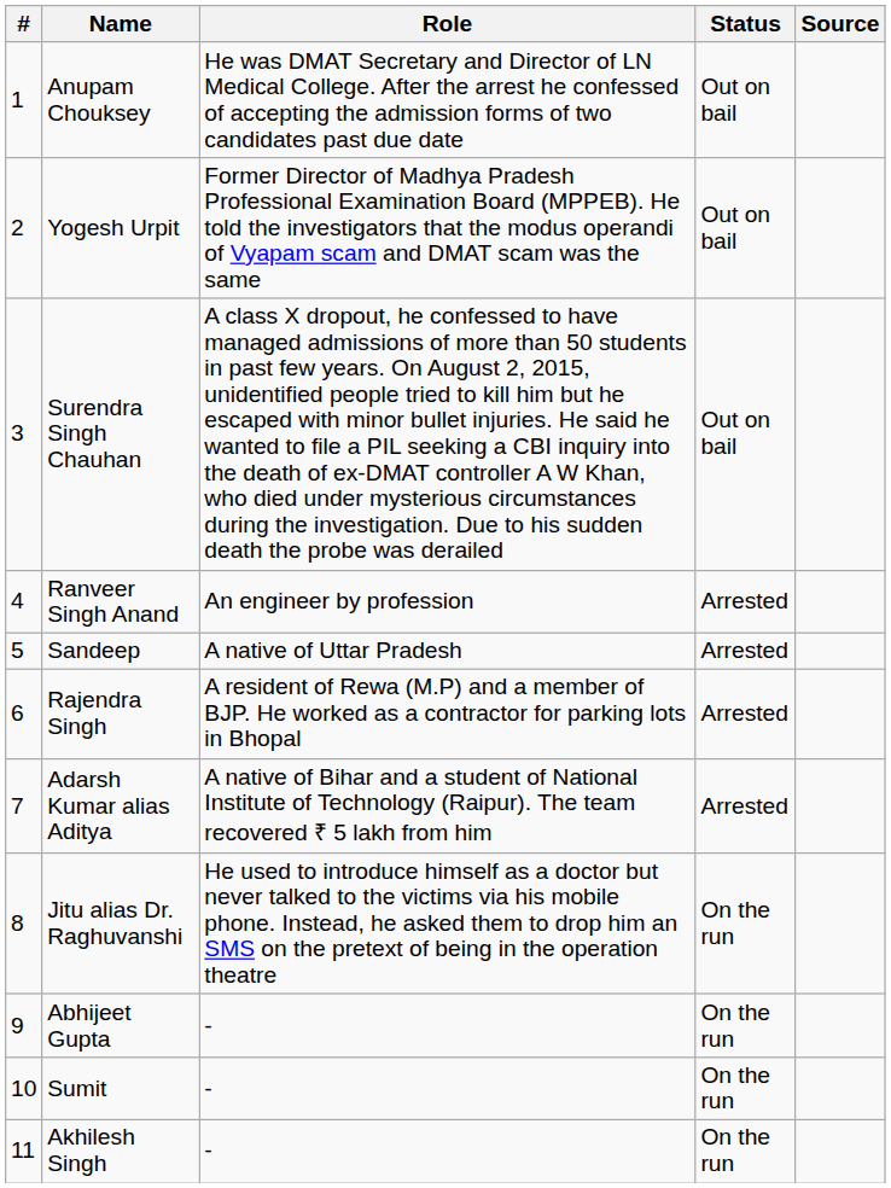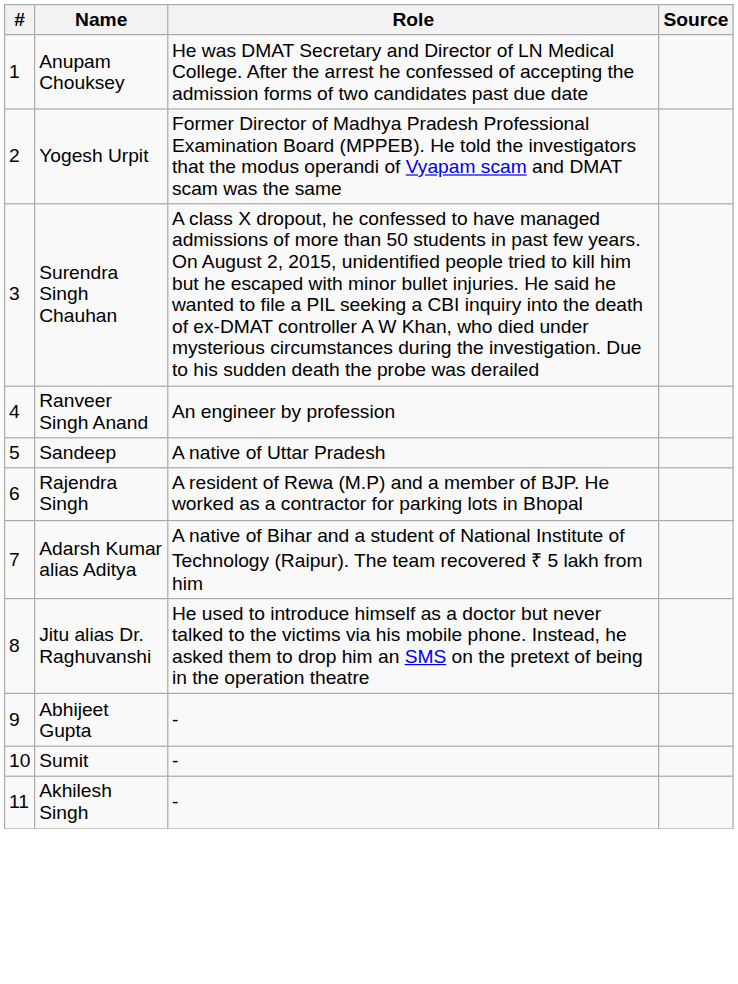- column: Status | Out on bail | Out on bail | Out on bail | Arrested | Arrested | Arrested | Arrested | On the run | On the run | On the run | On the run
